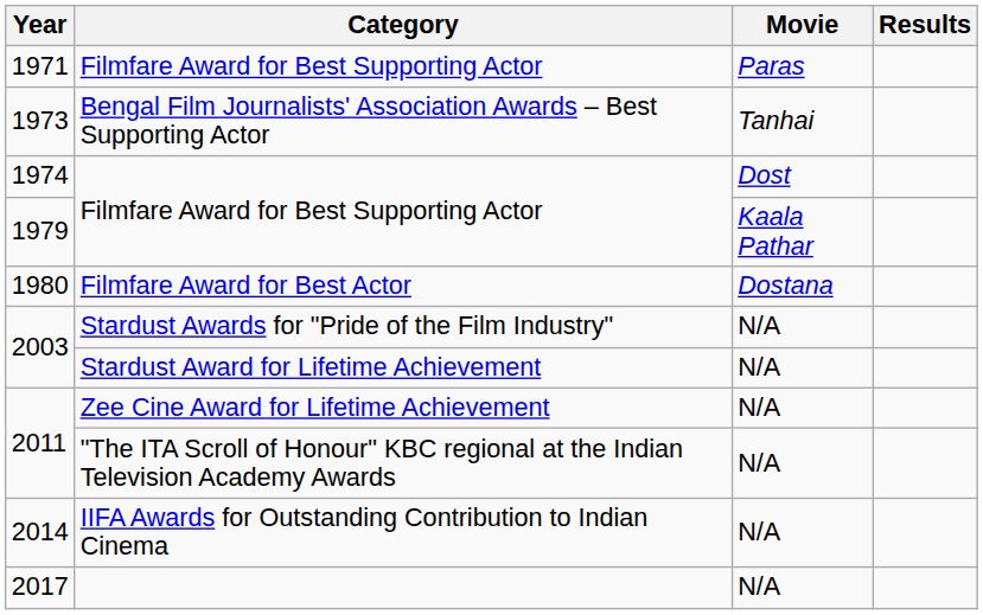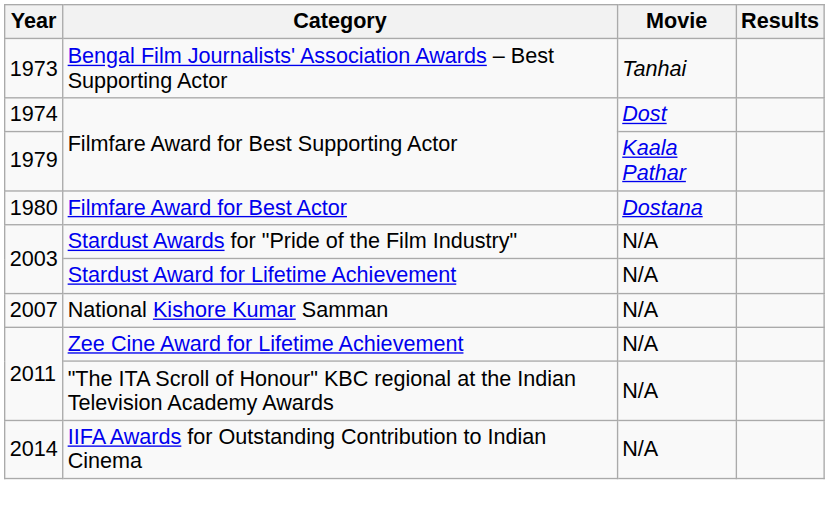- row: 1971 | Filmfare Award for Best Supporting Actor | Paras
+ row: 2007 | National Kishore Kumar Samman | N/A
- row: 2017 | N/A
